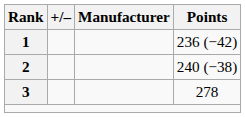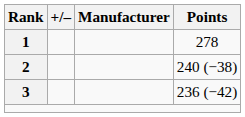1 | Points: 236 (−42) -> 278
3 | Points: 278 -> 236 (−42)
